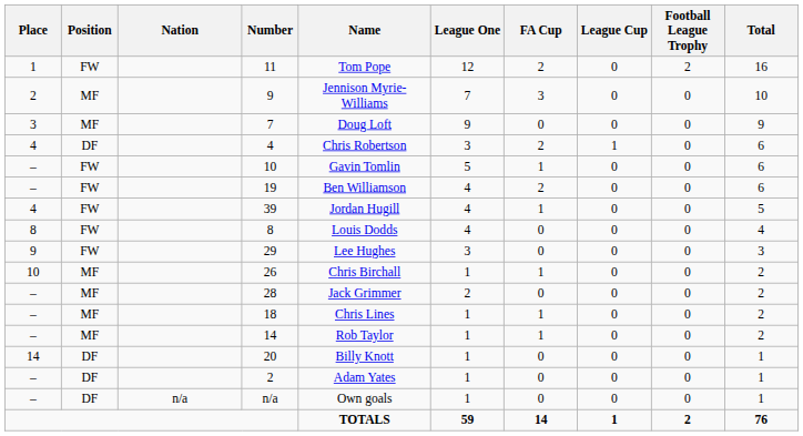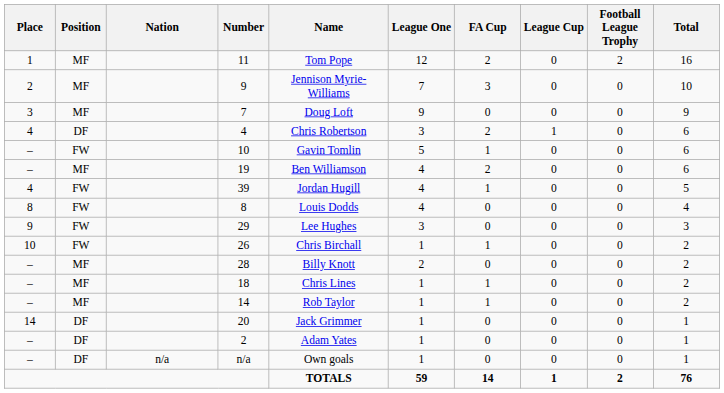11 | Position: FW -> MF
19 | Position: FW -> MF
26 | Position: MF -> FW
28 | Name: Jack Grimmer -> Billy Knott
20 | Name: Billy Knott -> Jack Grimmer
